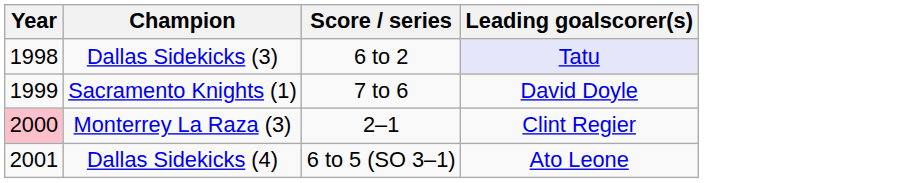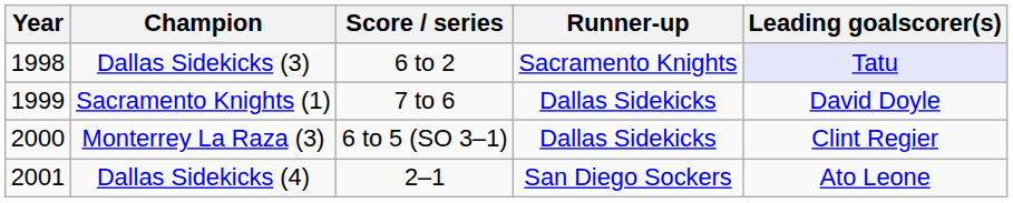+ column: Runner-up | Sacramento Knights | Dallas Sidekicks | Dallas Sidekicks | San Diego Sockers
Monterrey La Raza (3) | Year: pink background -> no background
Monterrey La Raza (3) | Score / series: 2–1 -> 6 to 5 (SO 3–1)
Dallas Sidekicks (4) | Score / series: 6 to 5 (SO 3–1) -> 2–1
